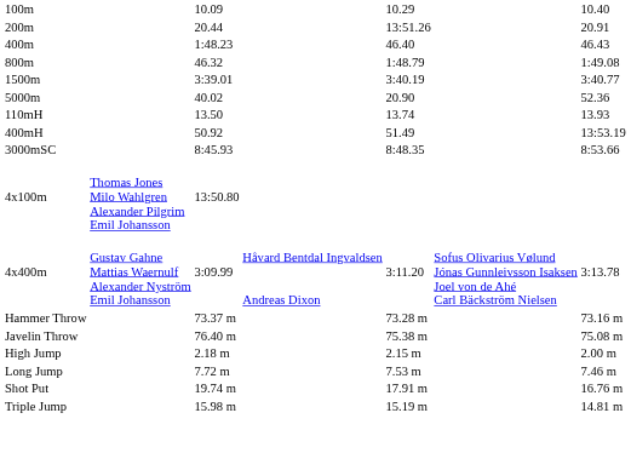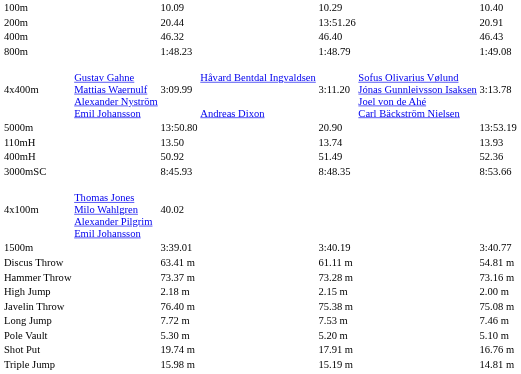400m | column 3: 1:48.23 -> 46.32
800m | column 3: 46.32 -> 1:48.23
rows swapped: 1500m <-> 4x400m
5000m | column 3: 40.02 -> 13:50.80
5000m | column 7: 52.36 -> 13:53.19
400mH | column 7: 13:53.19 -> 52.36
4x100m | column 3: 13:50.80 -> 40.02
+ row: Discus Throw | 63.41 m | 61.11 m | 54.81 m
rows swapped: High Jump <-> Javelin Throw
+ row: Pole Vault | 5.30 m | 5.20 m | 5.10 m
